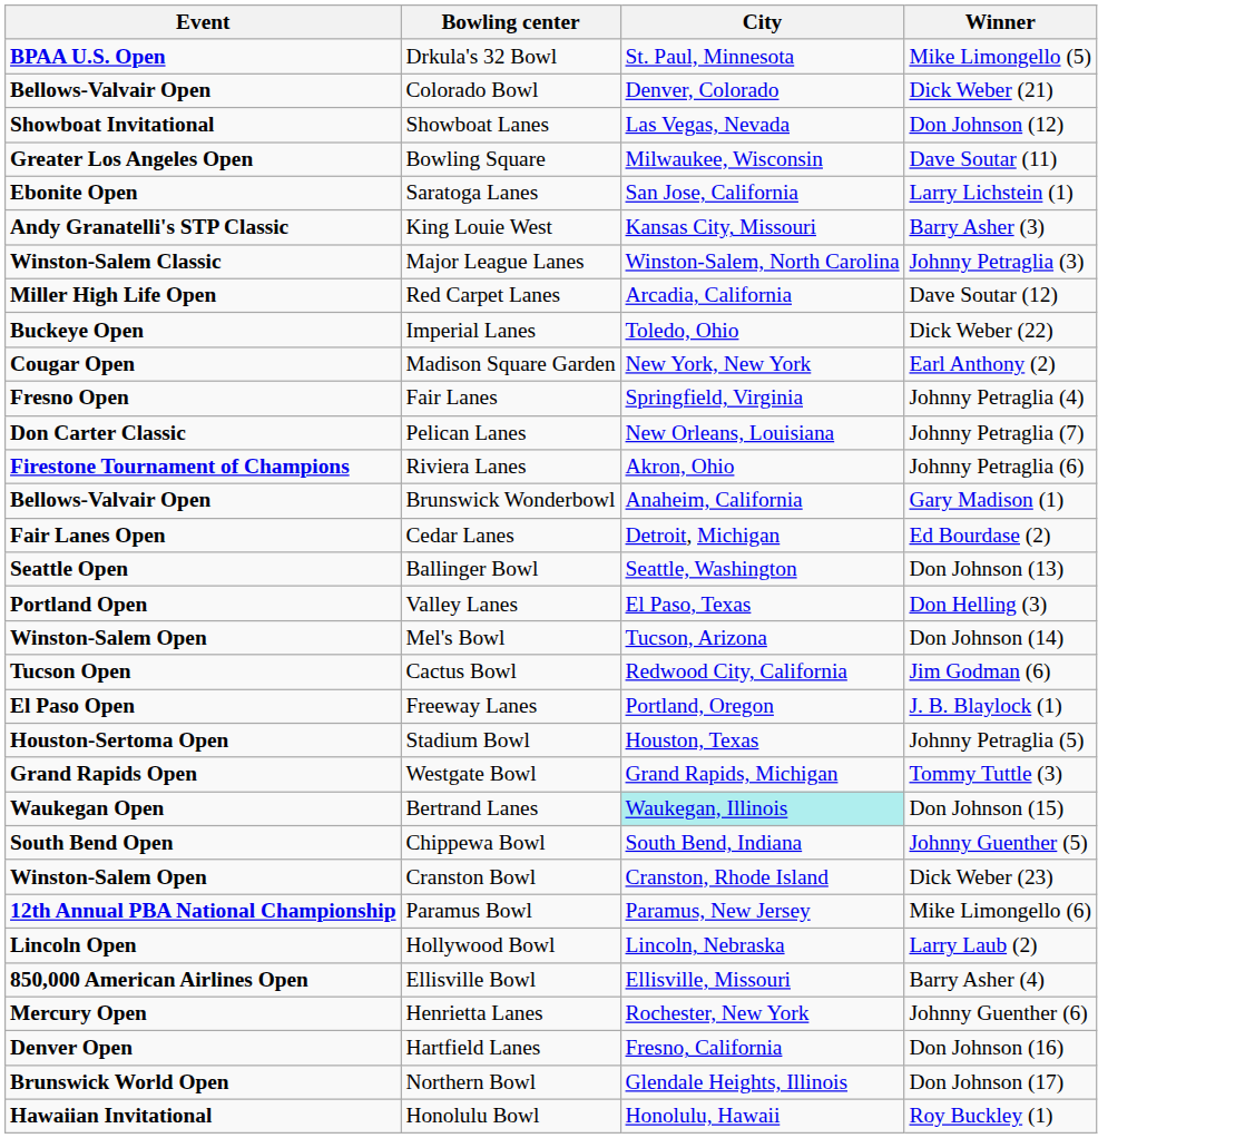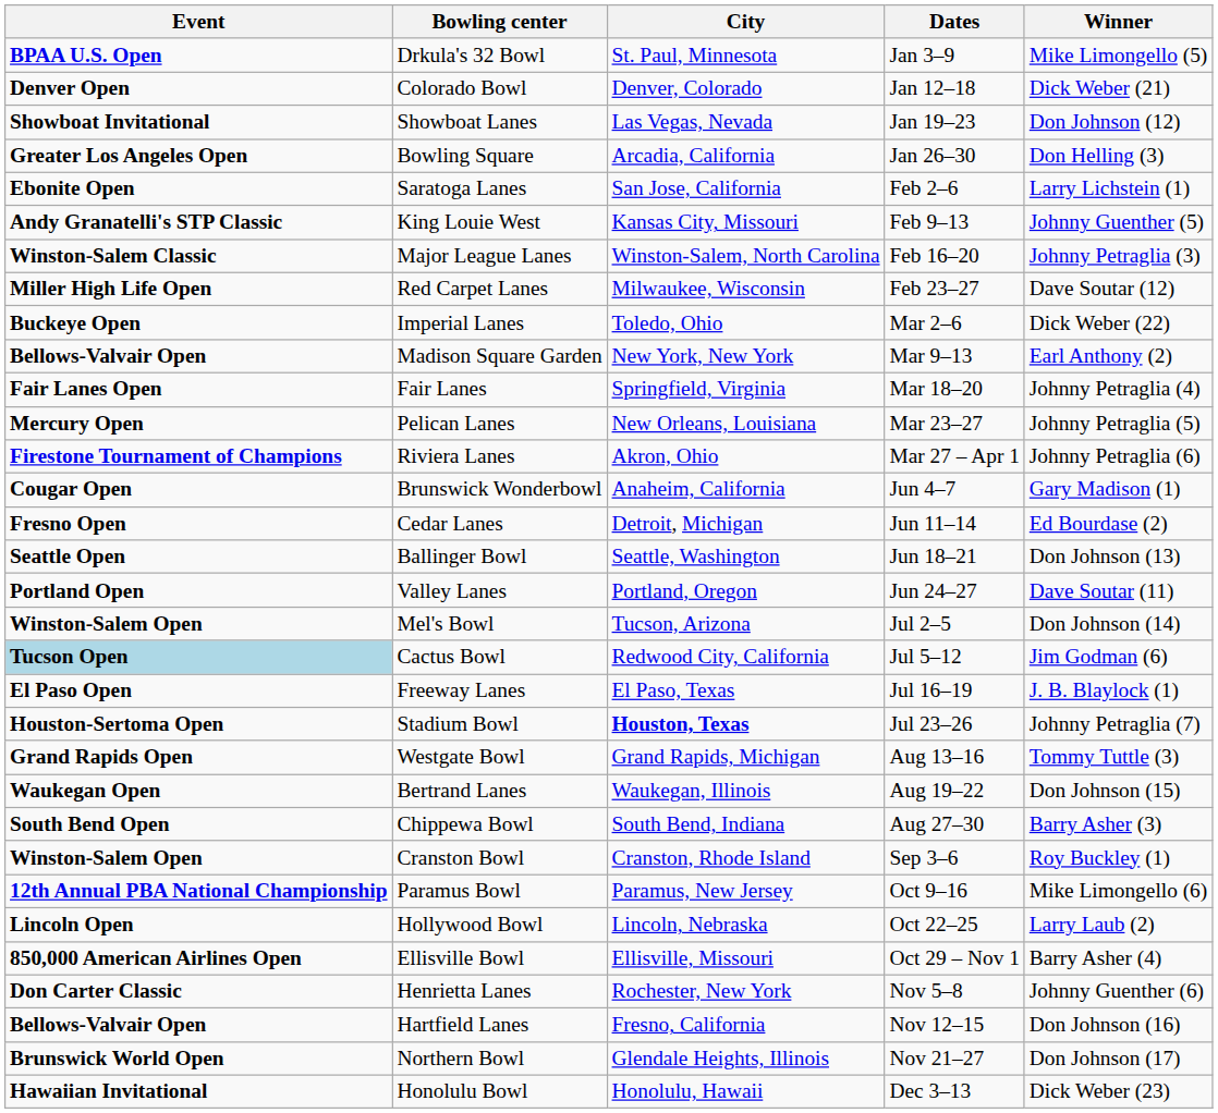+ column: Dates | Jan 3–9 | Jan 12–18 | Jan 19–23 | Jan 26–30 | Feb 2–6 | Feb 9–13 | Feb 16–20 | Feb 23–27 | Mar 2–6 | Mar 9–13 | Mar 18–20 | Mar 23–27 | Mar 27 – Apr 1 | Jun 4–7 | Jun 11–14 | Jun 18–21 | Jun 24–27 | Jul 2–5 | Jul 5–12 | Jul 16–19 | Jul 23–26 | Aug 13–16 | Aug 19–22 | Aug 27–30 | Sep 3–6 | Oct 9–16 | Oct 22–25 | Oct 29 – Nov 1 | Nov 5–8 | Nov 12–15 | Nov 21–27 | Dec 3–13
Colorado Bowl | Event: Bellows-Valvair Open -> Denver Open
Bowling Square | City: Milwaukee, Wisconsin -> Arcadia, California
Bowling Square | Winner: Dave Soutar (11) -> Don Helling (3)
King Louie West | Winner: Barry Asher (3) -> Johnny Guenther (5)
Red Carpet Lanes | City: Arcadia, California -> Milwaukee, Wisconsin
Madison Square Garden | Event: Cougar Open -> Bellows-Valvair Open
Fair Lanes | Event: Fresno Open -> Fair Lanes Open
Pelican Lanes | Event: Don Carter Classic -> Mercury Open
Pelican Lanes | Winner: Johnny Petraglia (7) -> Johnny Petraglia (5)
Brunswick Wonderbowl | Event: Bellows-Valvair Open -> Cougar Open
Cedar Lanes | Event: Fair Lanes Open -> Fresno Open
Valley Lanes | City: El Paso, Texas -> Portland, Oregon
Valley Lanes | Winner: Don Helling (3) -> Dave Soutar (11)
Cactus Bowl | Event: no background -> lightblue background
Freeway Lanes | City: Portland, Oregon -> El Paso, Texas
Stadium Bowl | City: normal -> bold
Stadium Bowl | Winner: Johnny Petraglia (5) -> Johnny Petraglia (7)
Bertrand Lanes | City: paleturquoise background -> no background
Chippewa Bowl | Winner: Johnny Guenther (5) -> Barry Asher (3)
Cranston Bowl | Winner: Dick Weber (23) -> Roy Buckley (1)
Henrietta Lanes | Event: Mercury Open -> Don Carter Classic
Hartfield Lanes | Event: Denver Open -> Bellows-Valvair Open
Honolulu Bowl | Winner: Roy Buckley (1) -> Dick Weber (23)
